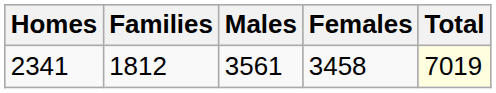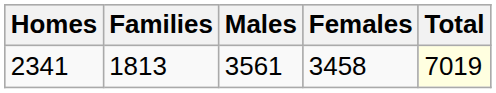2341 | Families: 1812 -> 1813
